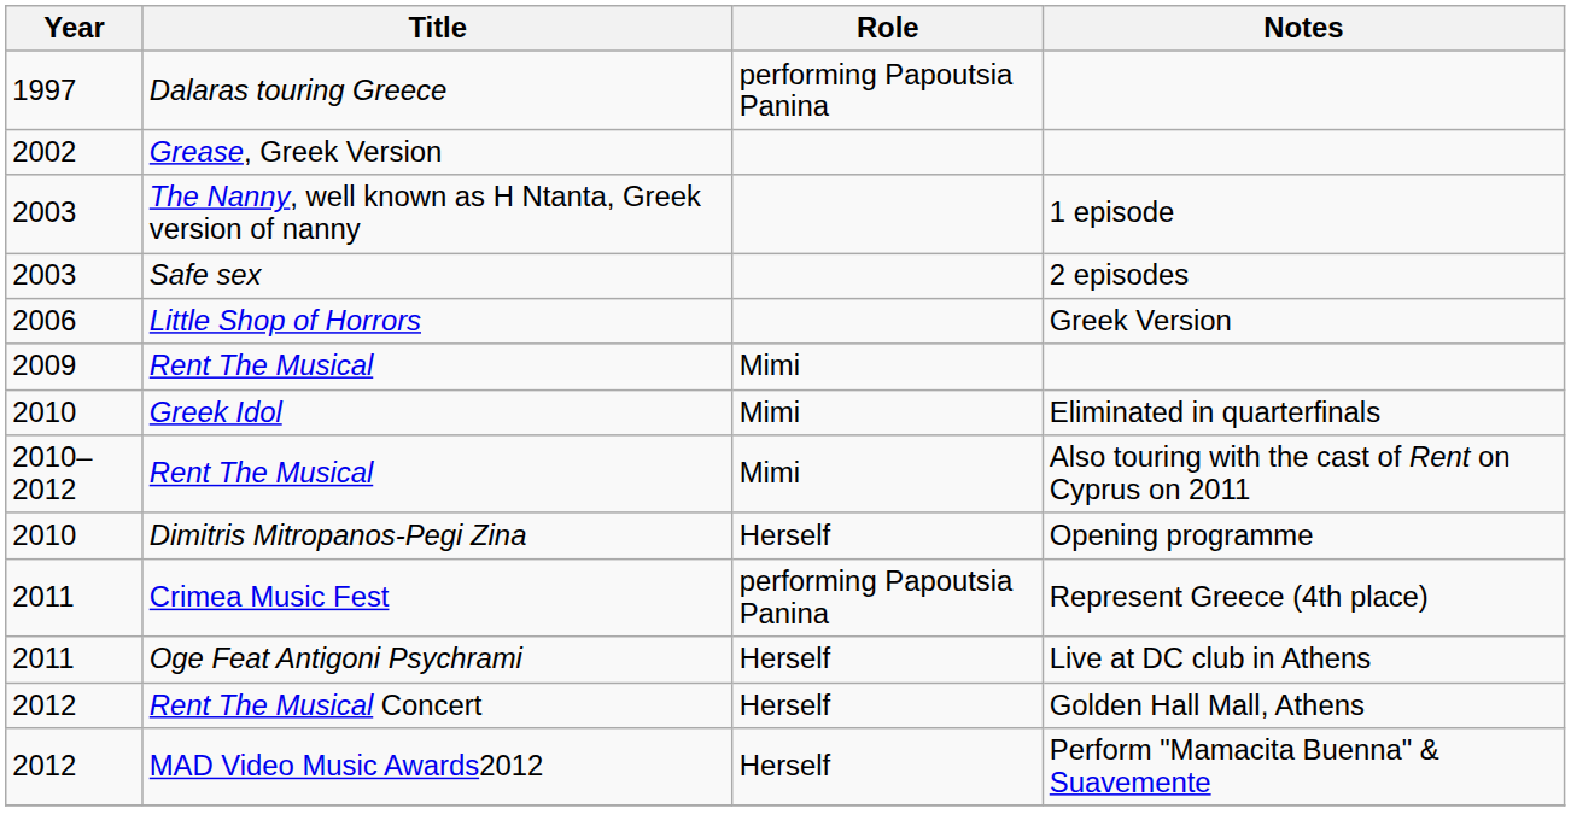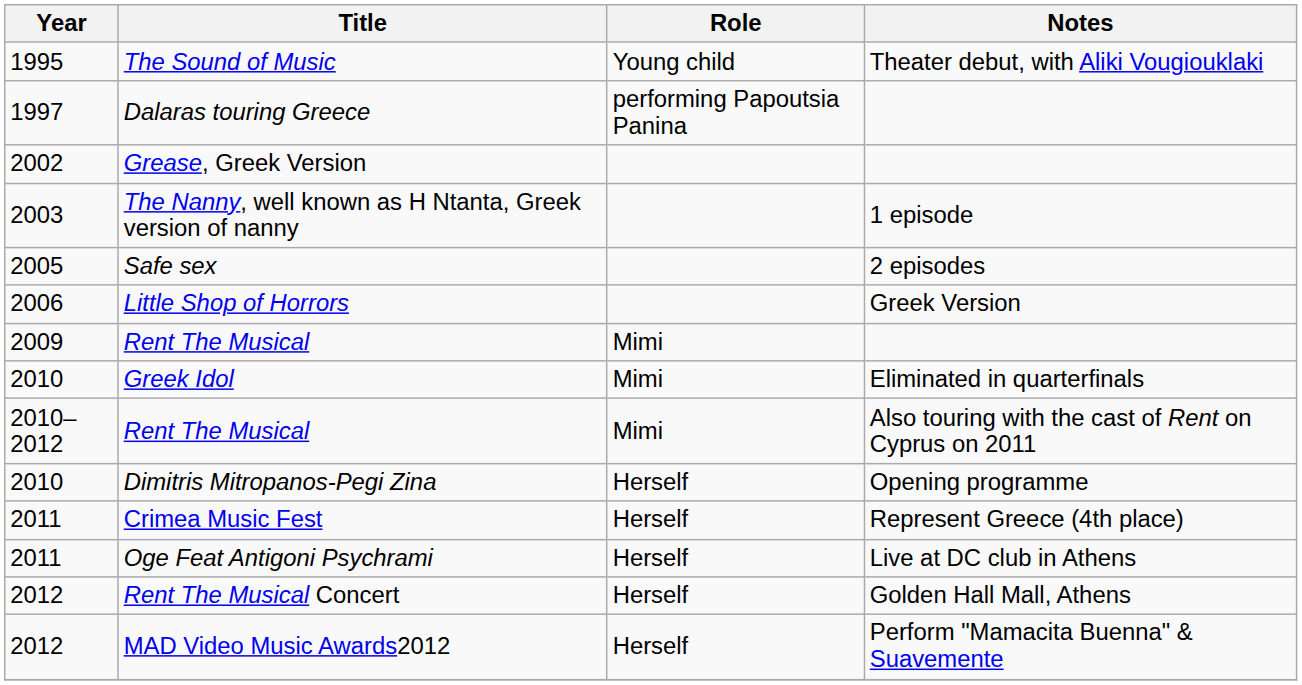+ row: 1995 | The Sound of Music | Young child | Theater debut, with Aliki Vougiouklaki
Safe sex | Year: 2003 -> 2005
Crimea Music Fest | Role: performing Papoutsia Panina -> Herself
